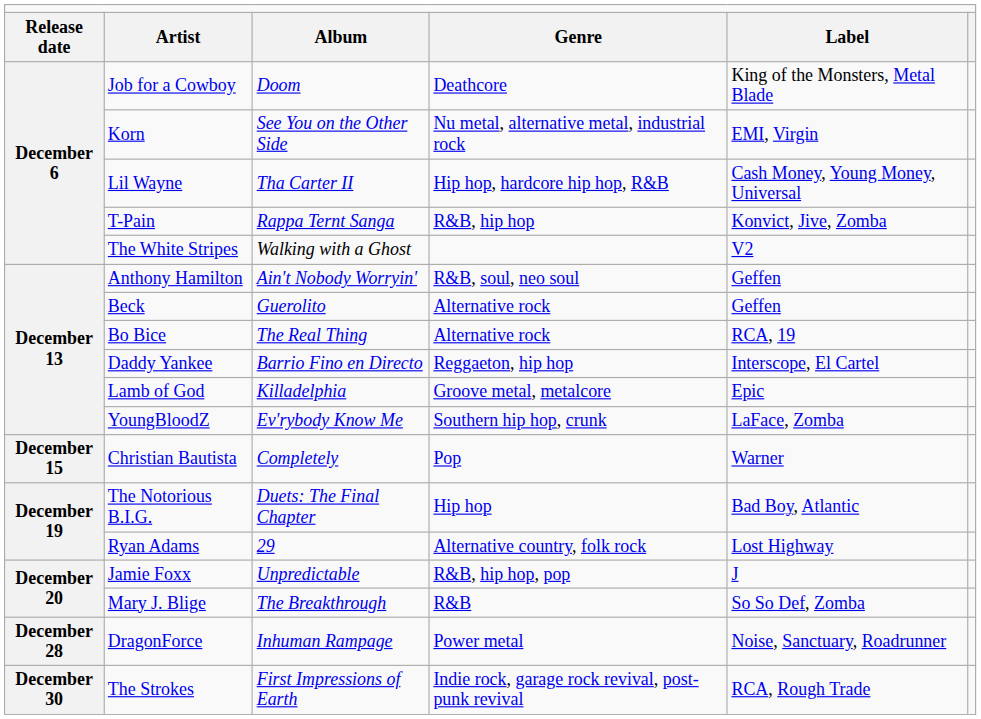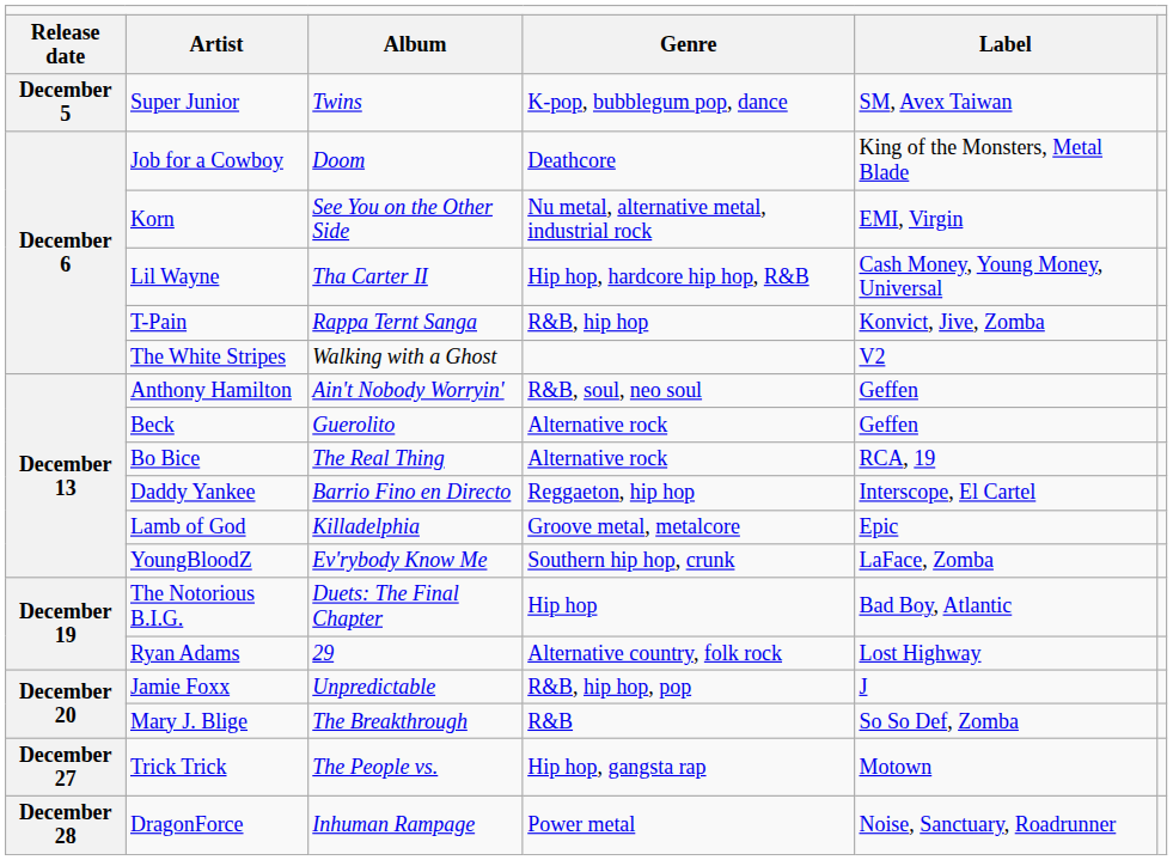+ row: December 5 | Super Junior | Twins | K-pop, bubblegum pop, dance | SM, Avex Taiwan
- row: December 15 | Christian Bautista | Completely | Pop | Warner
+ row: December 27 | Trick Trick | The People vs. | Hip hop, gangsta rap | Motown
- row: December 30 | The Strokes | First Impressions of Earth | Indie rock, garage rock revival, post-punk revival | RCA, Rough Trade
